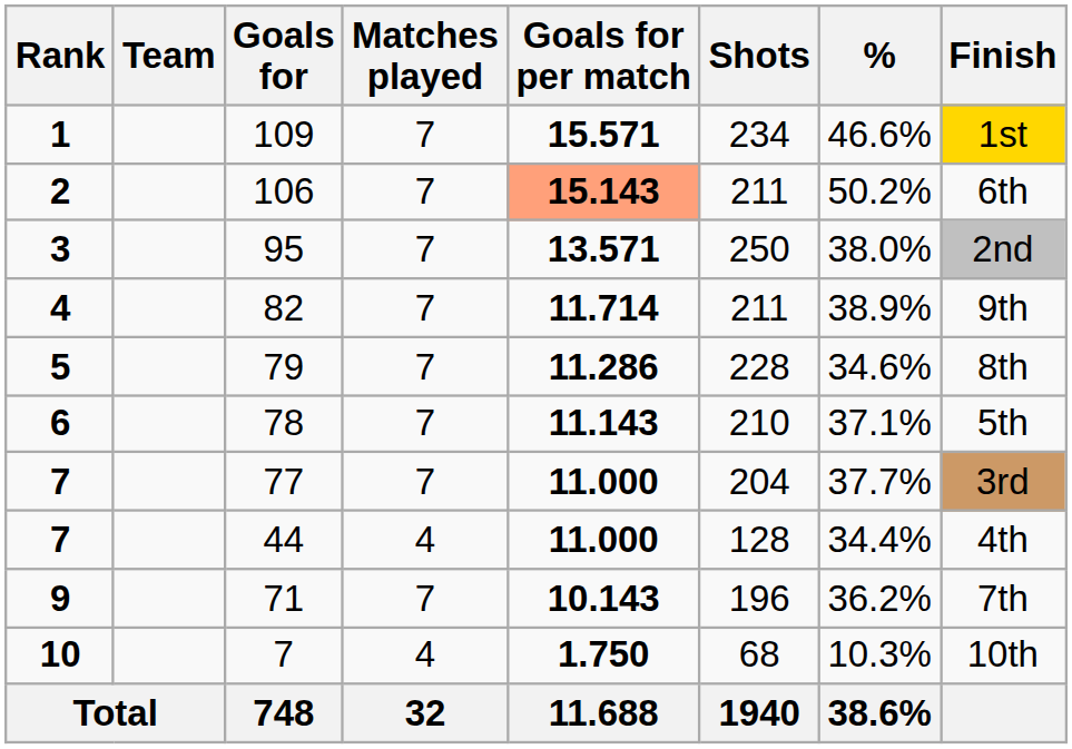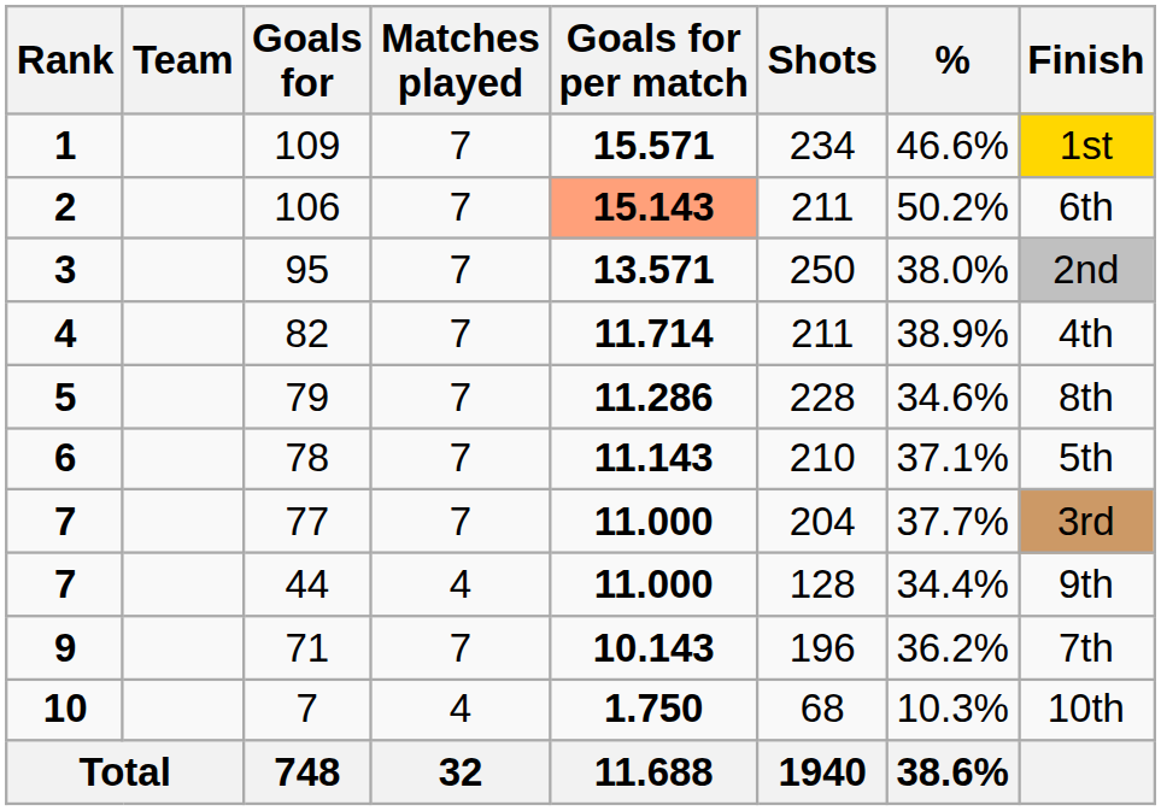82 | Finish: 9th -> 4th
44 | Finish: 4th -> 9th
